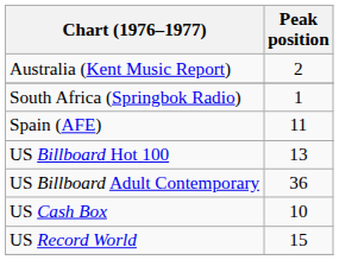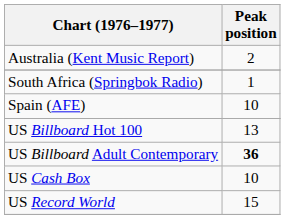Spain (AFE) | Peak position: 11 -> 10
US Billboard Adult Contemporary | Peak position: normal -> bold
